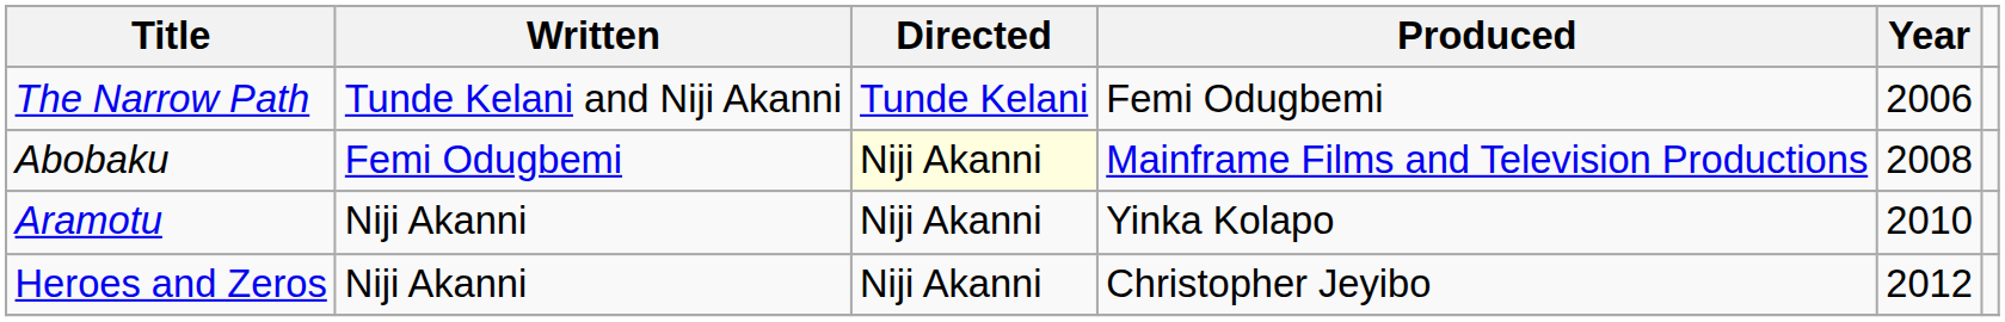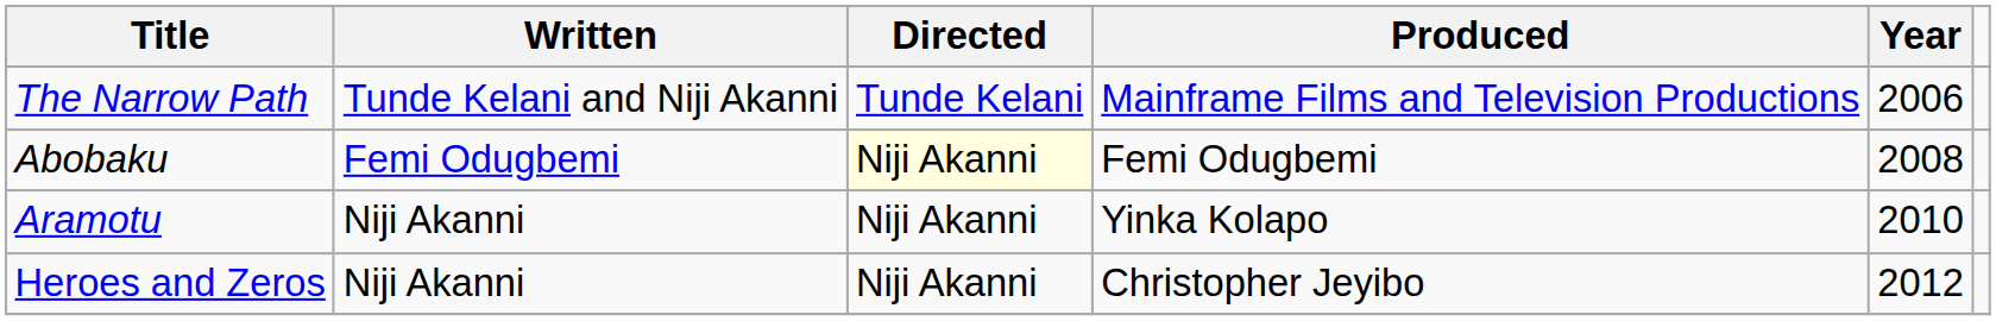The Narrow Path | Produced: Femi Odugbemi -> Mainframe Films and Television Productions
Abobaku | Produced: Mainframe Films and Television Productions -> Femi Odugbemi
